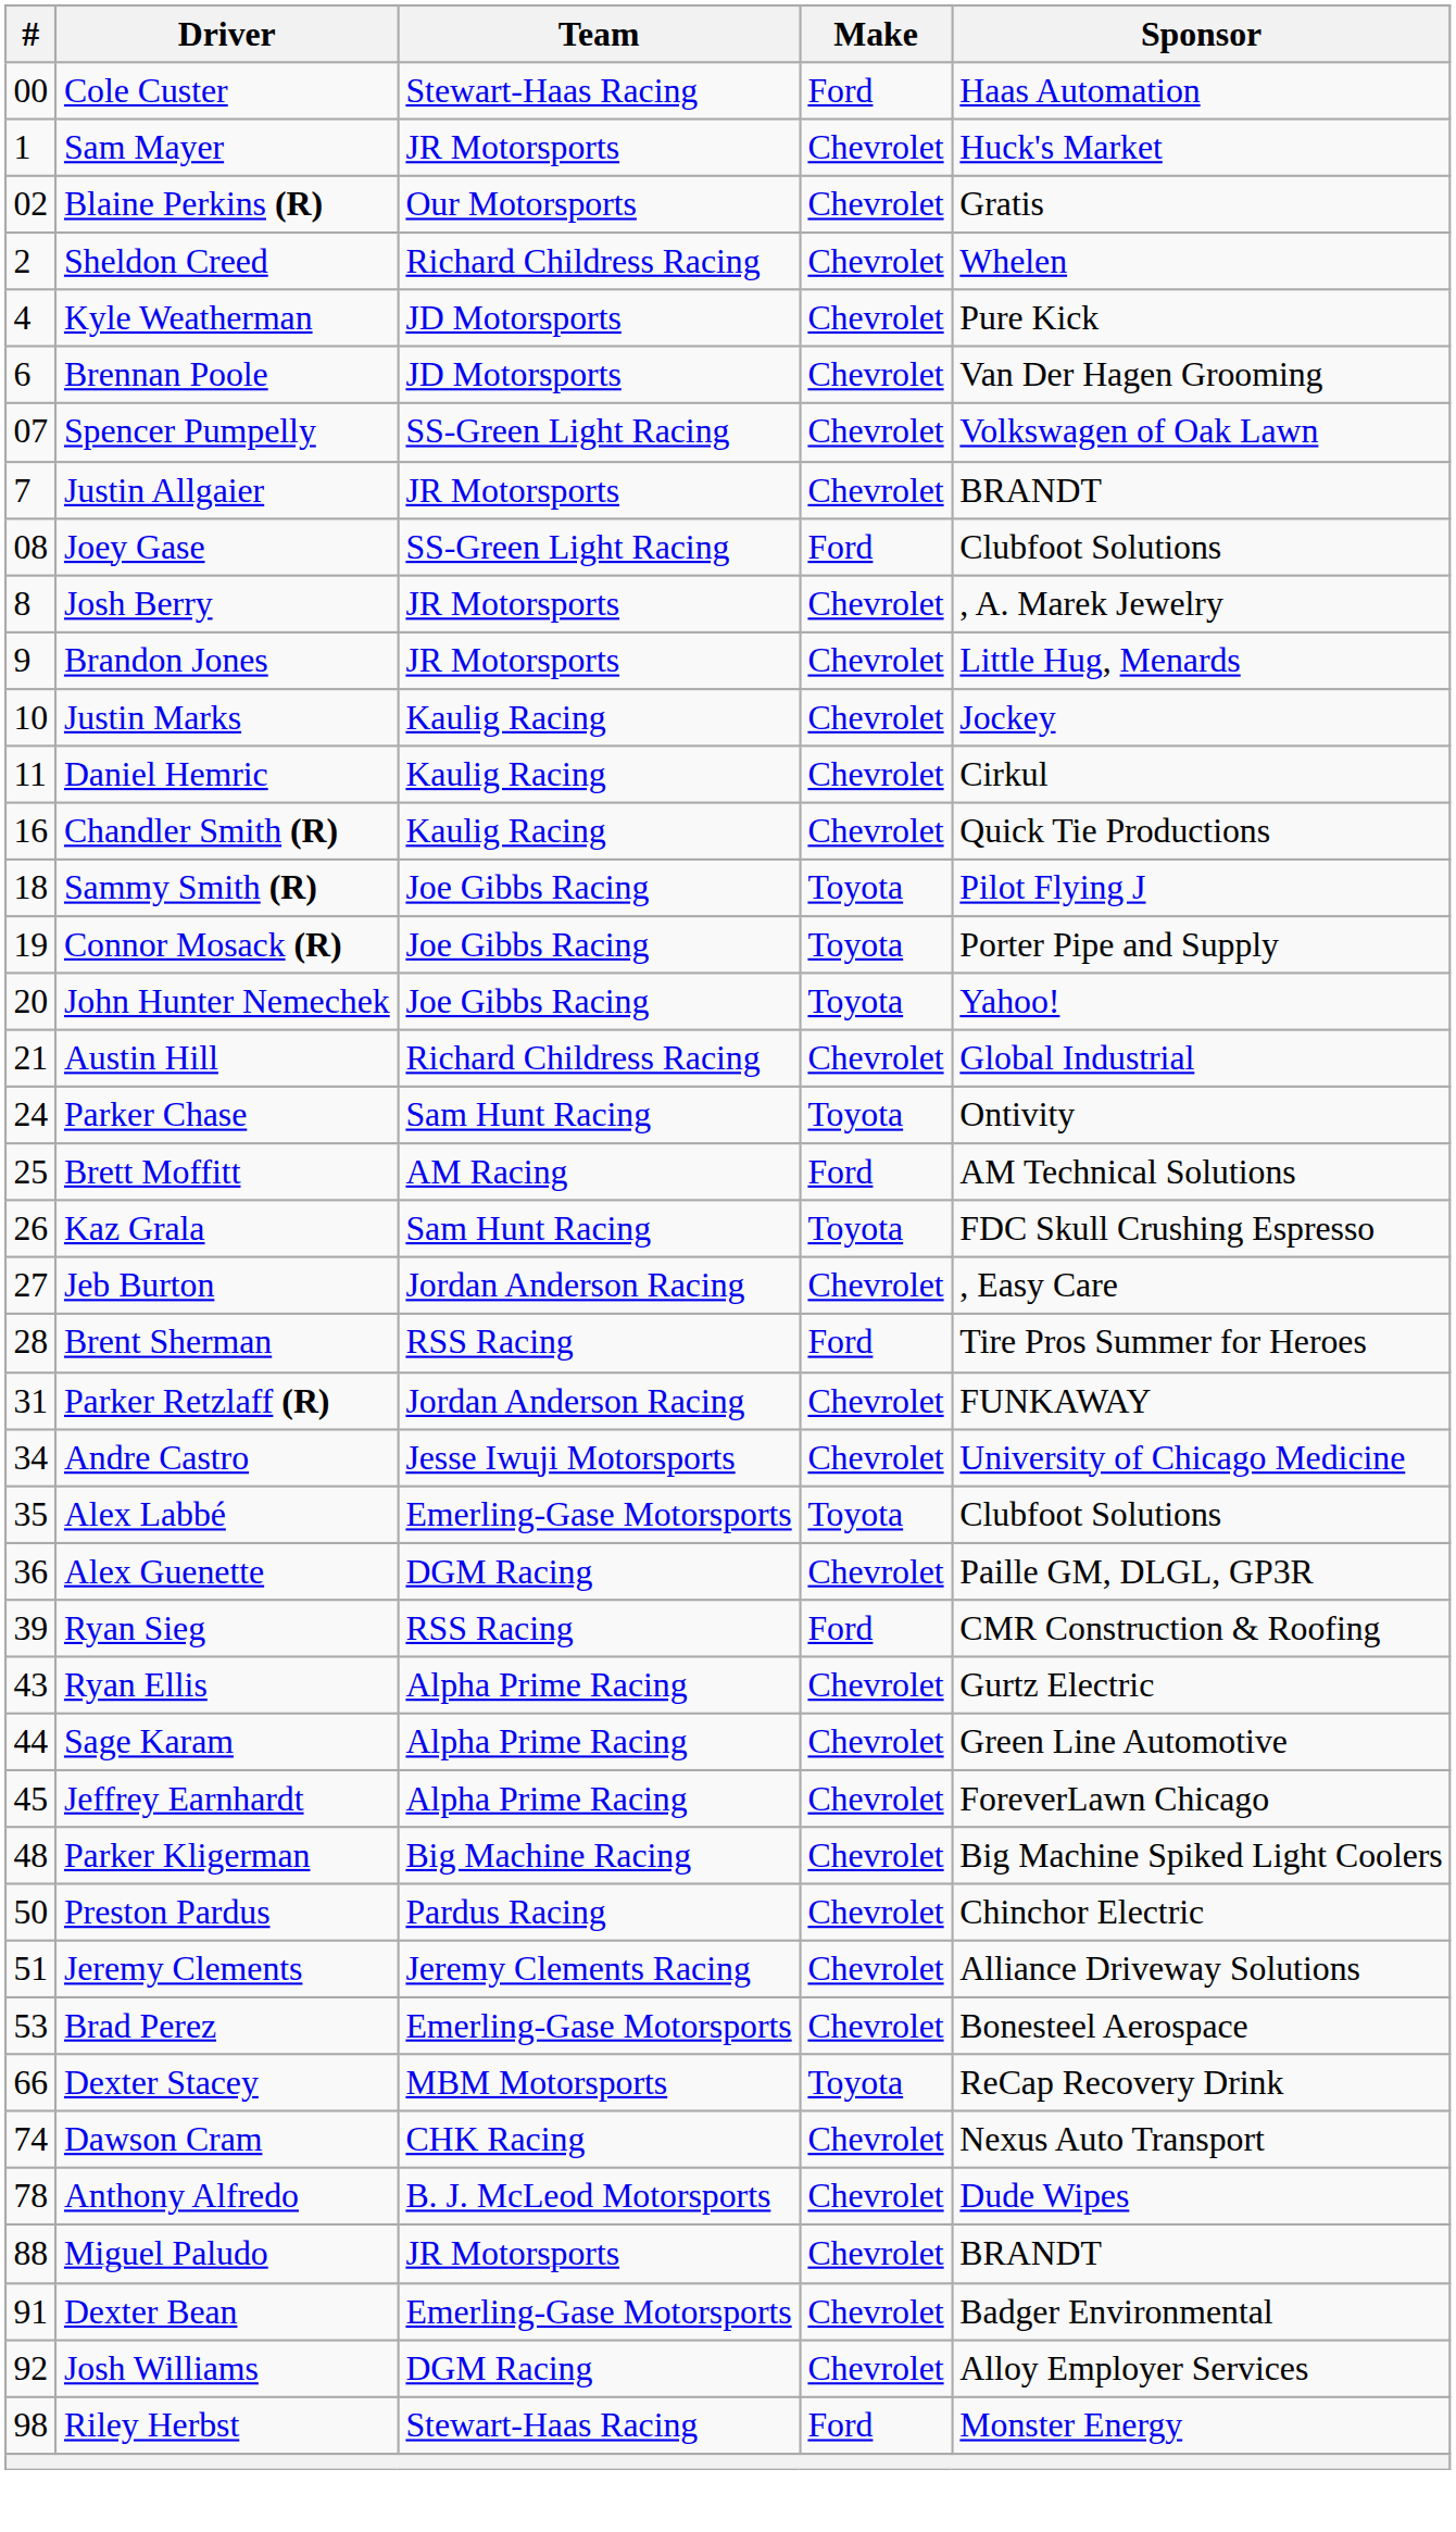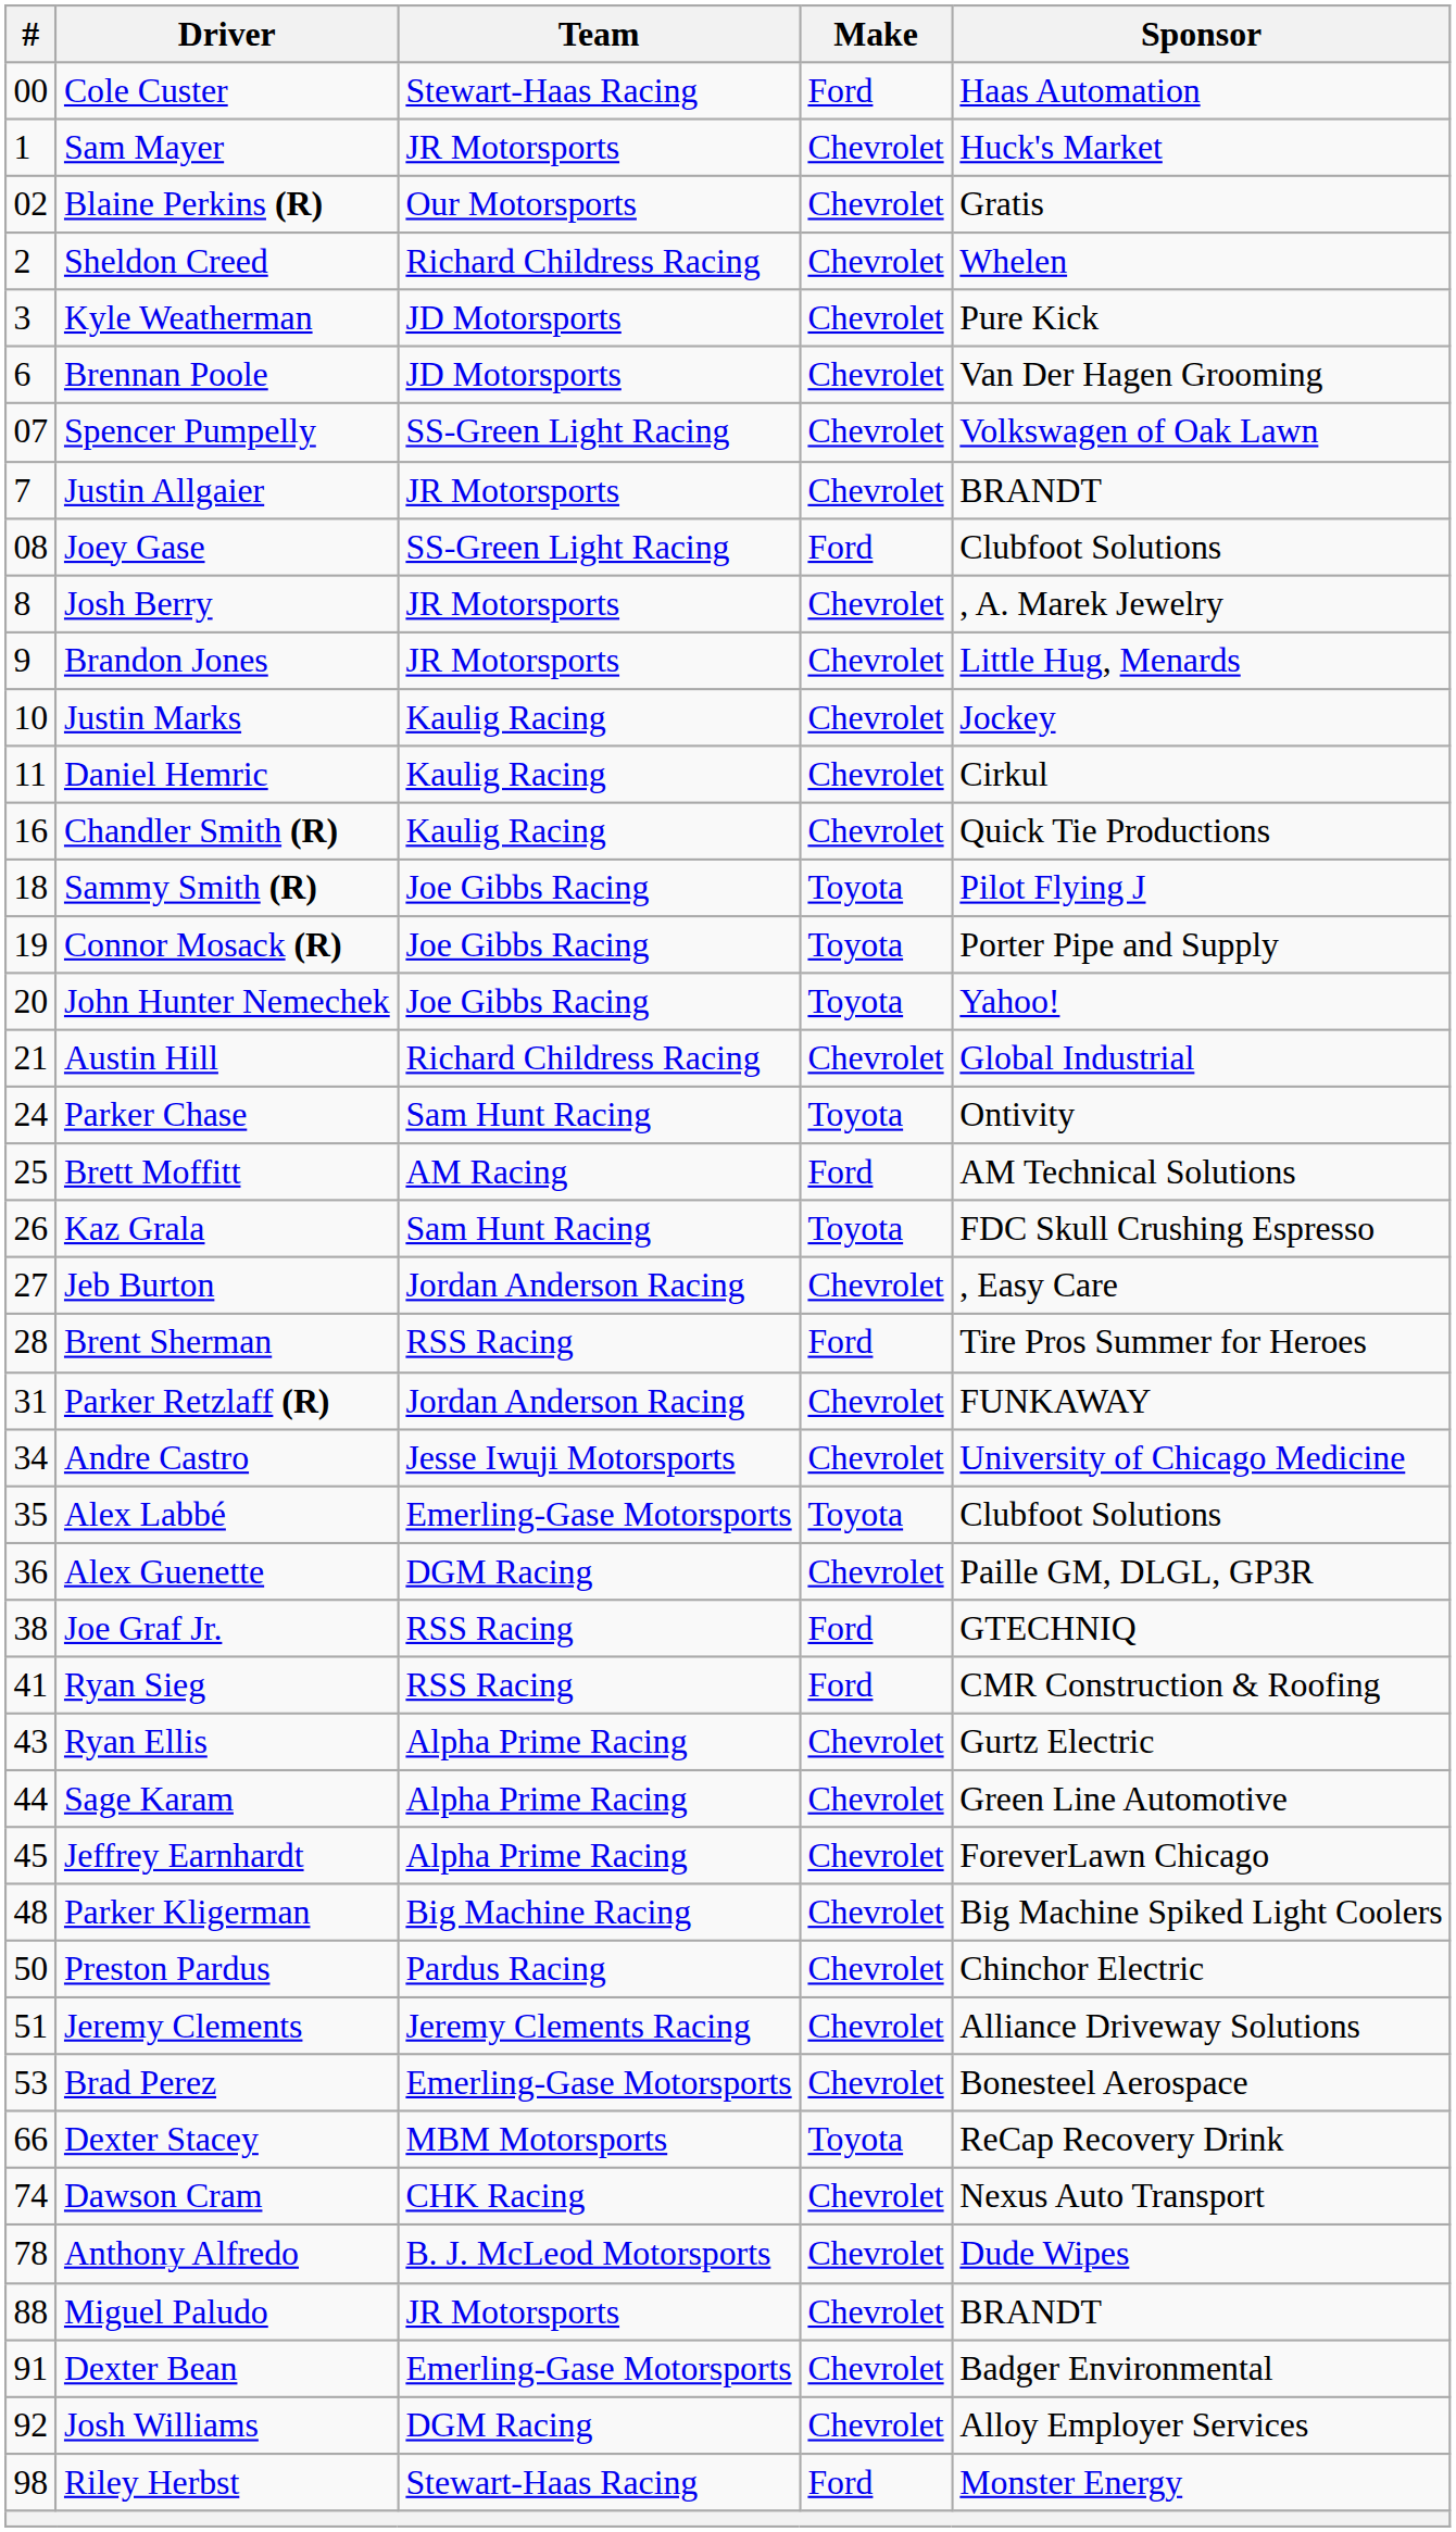Kyle Weatherman | #: 4 -> 3
+ row: 38 | Joe Graf Jr. | RSS Racing | Ford | GTECHNIQ
Ryan Sieg | #: 39 -> 41
